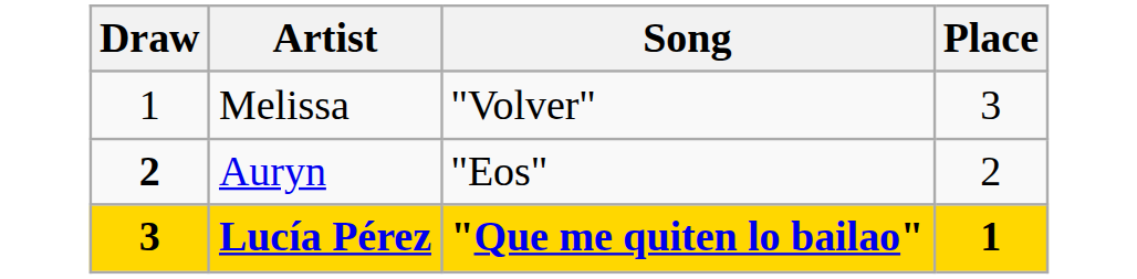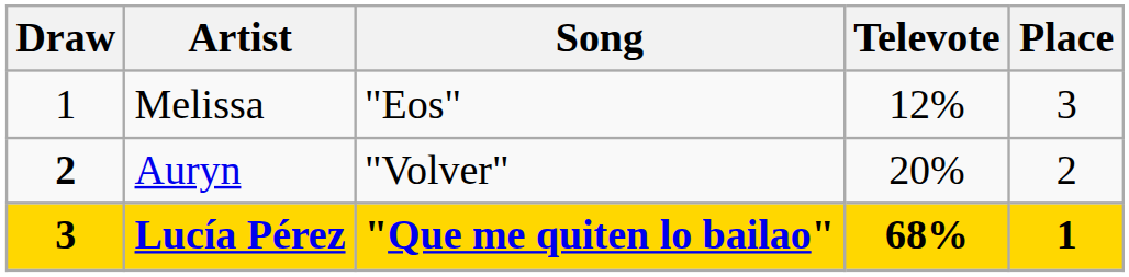+ column: Televote | 12% | 20% | 68%
Melissa | Song: "Volver" -> "Eos"
Auryn | Song: "Eos" -> "Volver"
